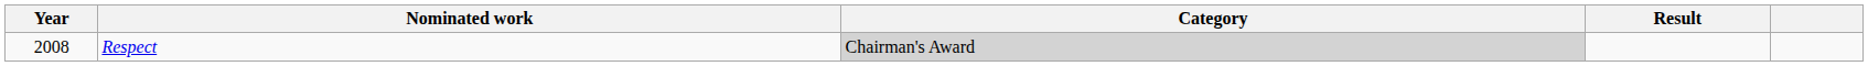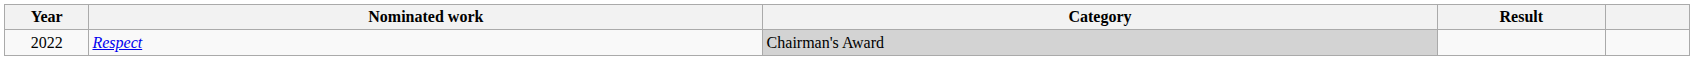Respect | Year: 2008 -> 2022
